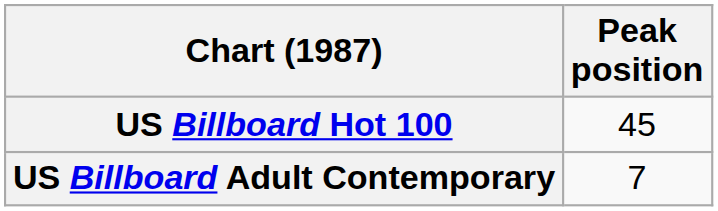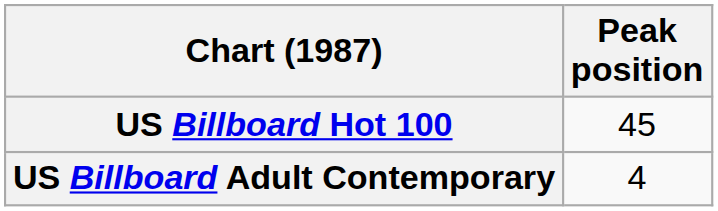US Billboard Adult Contemporary | Peak position: 7 -> 4
